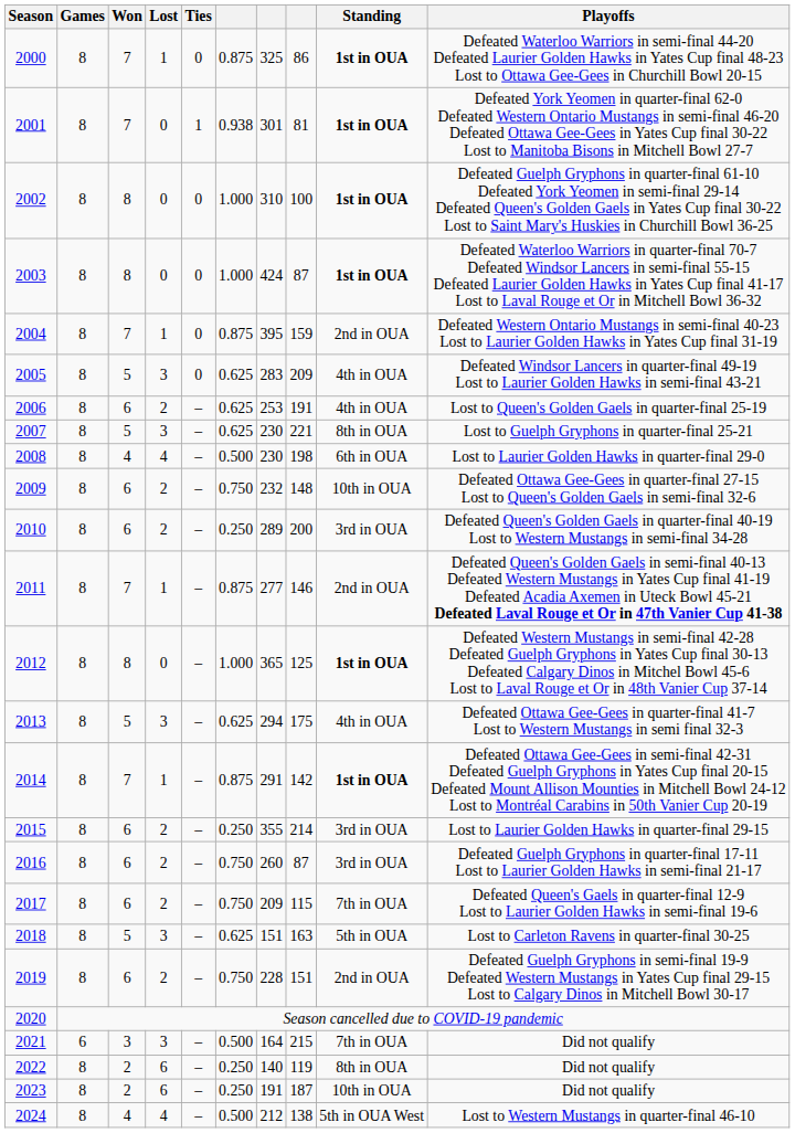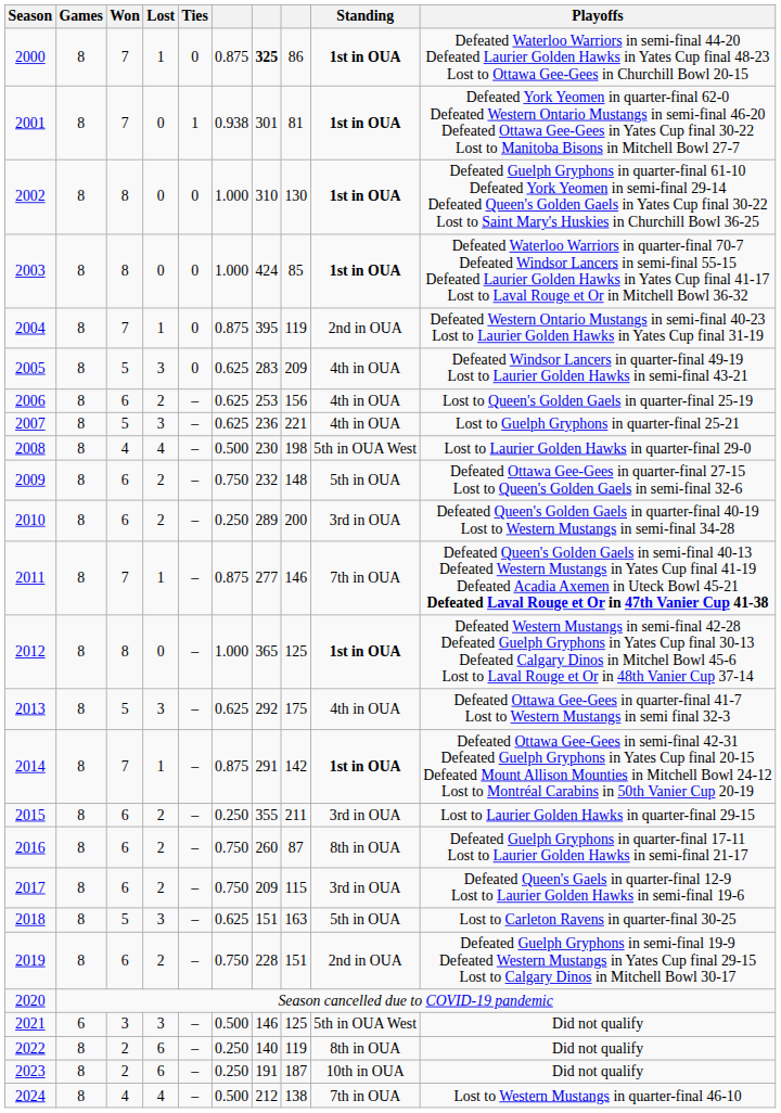2000 | column 7: normal -> bold
2002 | column 8: 100 -> 130
2003 | column 8: 87 -> 85
2004 | column 8: 159 -> 119
2006 | column 8: 191 -> 156
2007 | column 7: 230 -> 236
2007 | Standing: 8th in OUA -> 4th in OUA
2008 | Standing: 6th in OUA -> 5th in OUA West
2009 | Standing: 10th in OUA -> 5th in OUA
2011 | Standing: 2nd in OUA -> 7th in OUA
2013 | column 7: 294 -> 292
2015 | column 8: 214 -> 211
2016 | Standing: 3rd in OUA -> 8th in OUA
2017 | Standing: 7th in OUA -> 3rd in OUA
2021 | column 7: 164 -> 146
2021 | column 8: 215 -> 125
2021 | Standing: 7th in OUA -> 5th in OUA West
2024 | Standing: 5th in OUA West -> 7th in OUA
